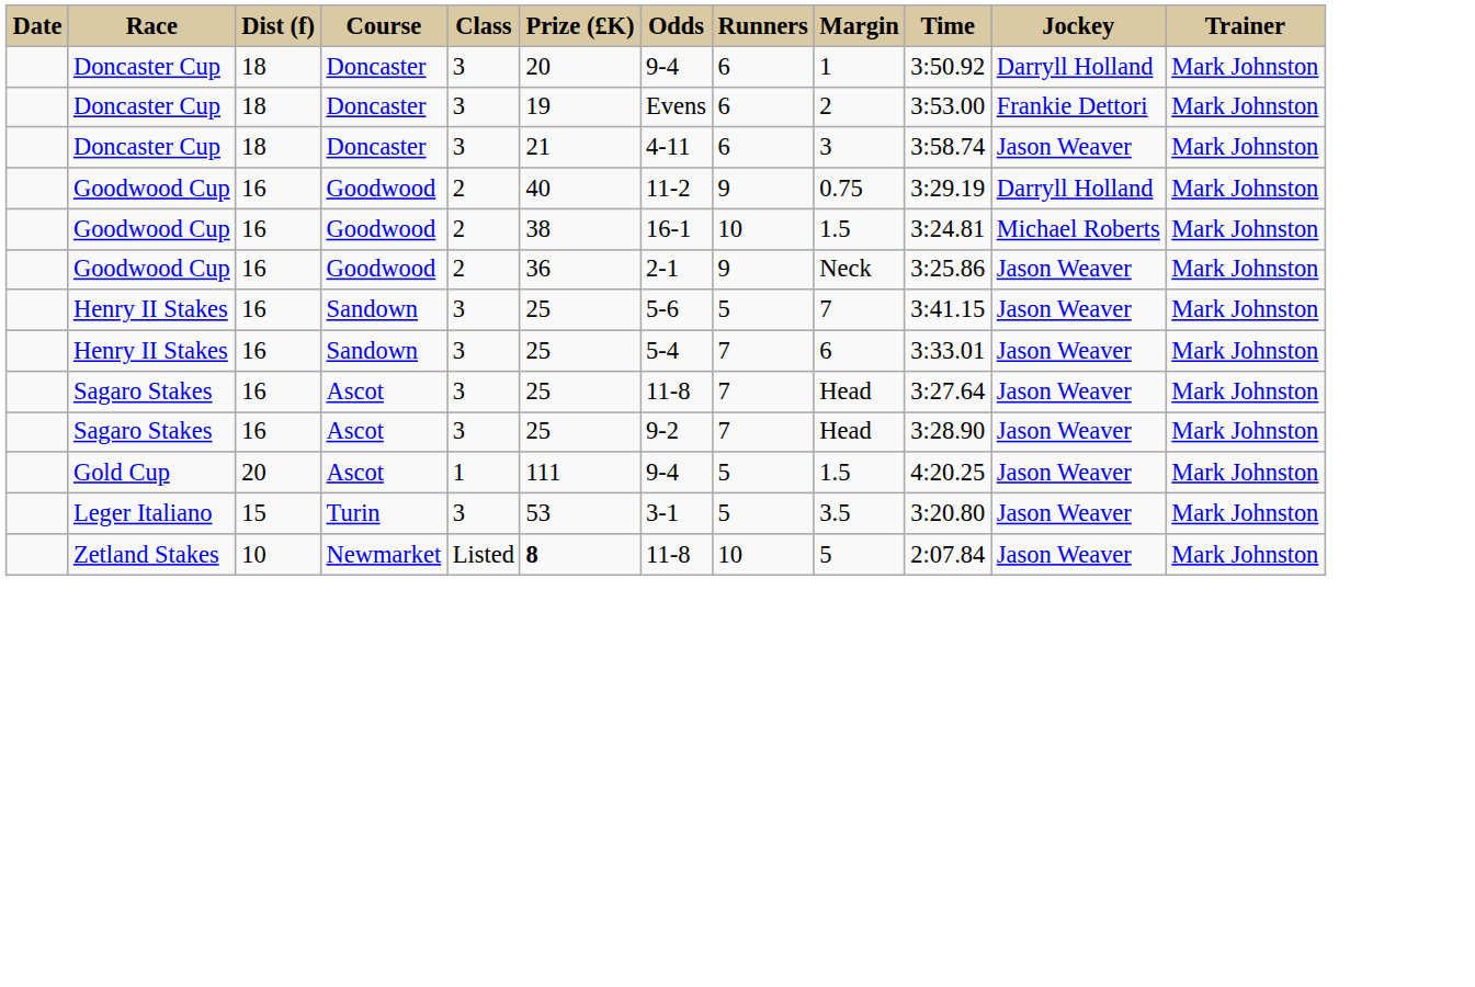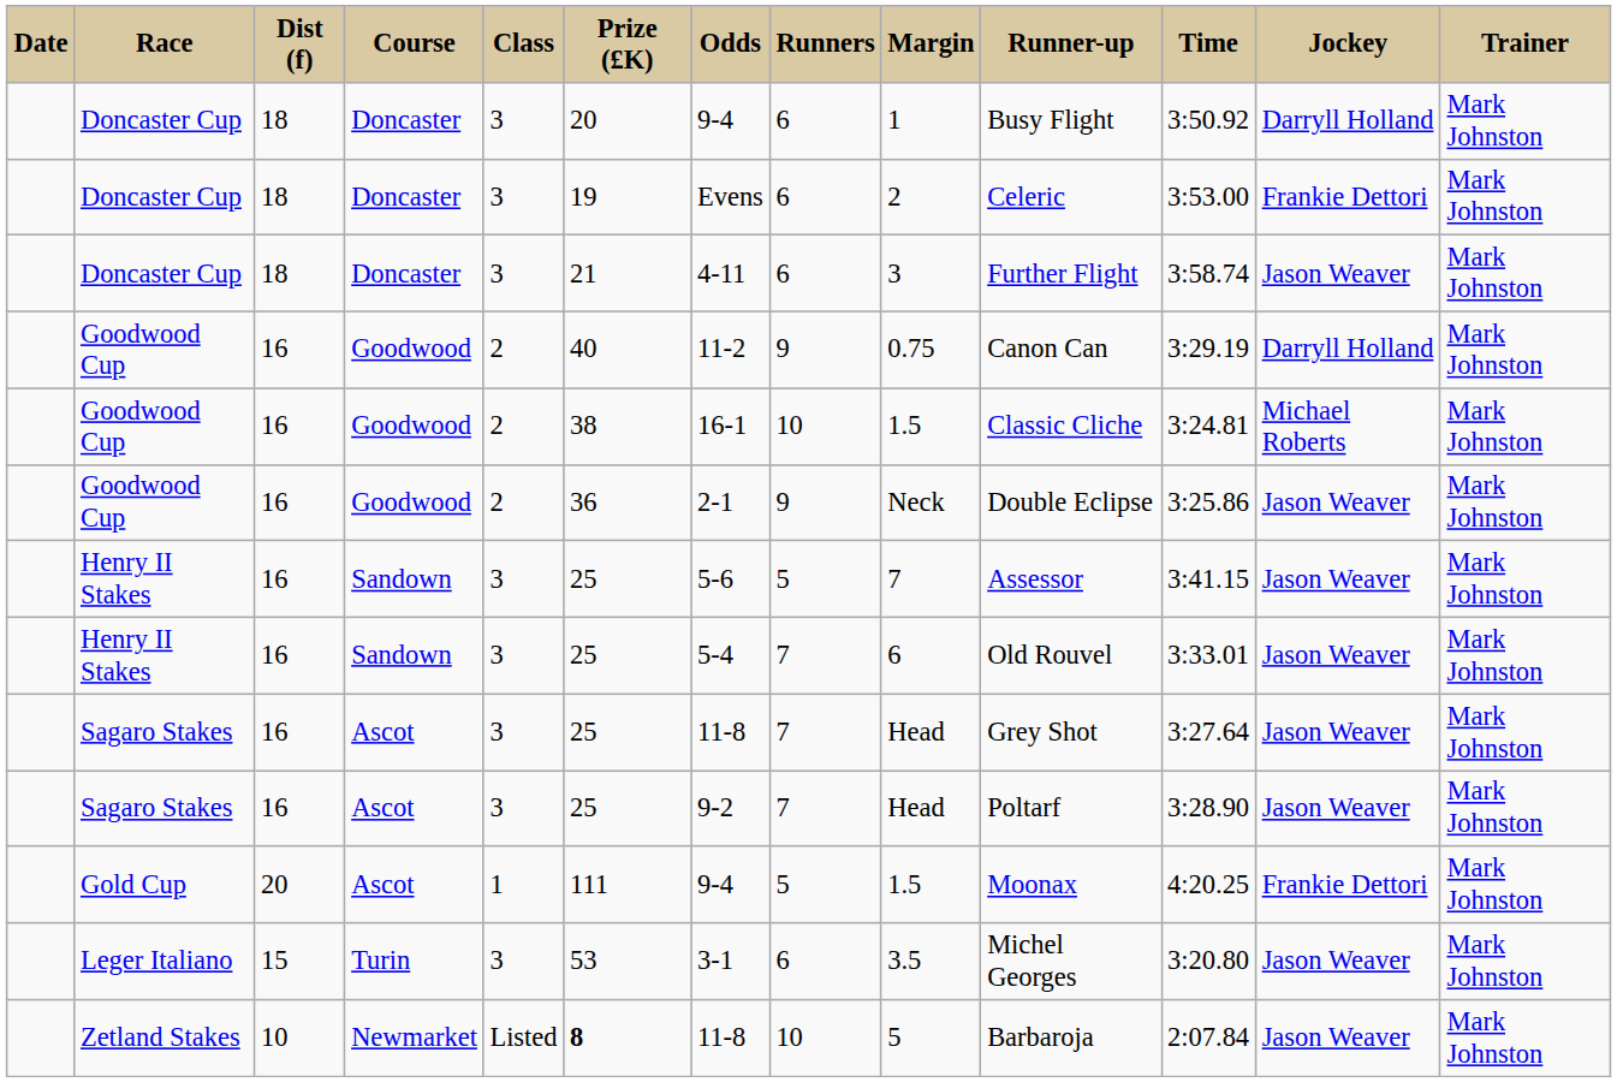+ column: Runner-up | Busy Flight | Celeric | Further Flight | Canon Can | Classic Cliche | Double Eclipse | Assessor | Old Rouvel | Grey Shot | Poltarf | Moonax | Michel Georges | Barbaroja
Gold Cup | Jockey: Jason Weaver -> Frankie Dettori
Leger Italiano | Runners: 5 -> 6
